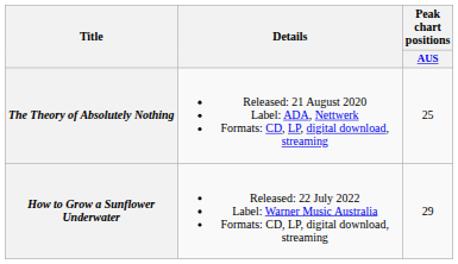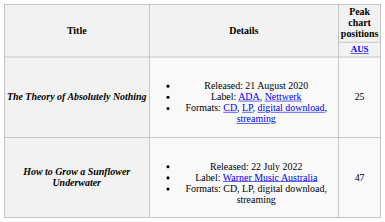How to Grow a Sunflower Underwater | Peak chart positions / AUS: 29 -> 47
